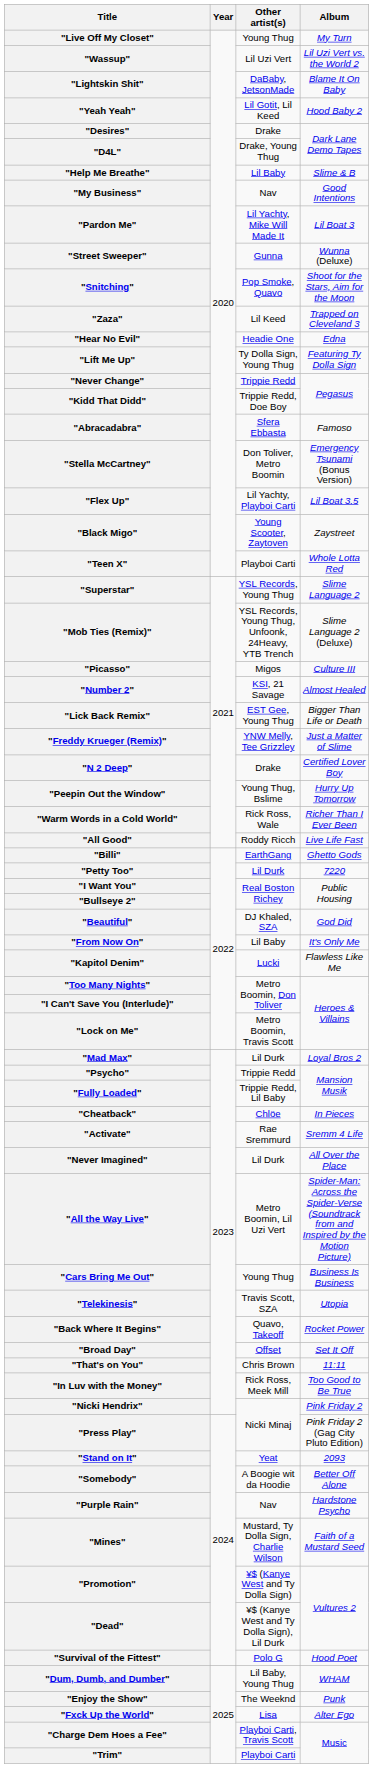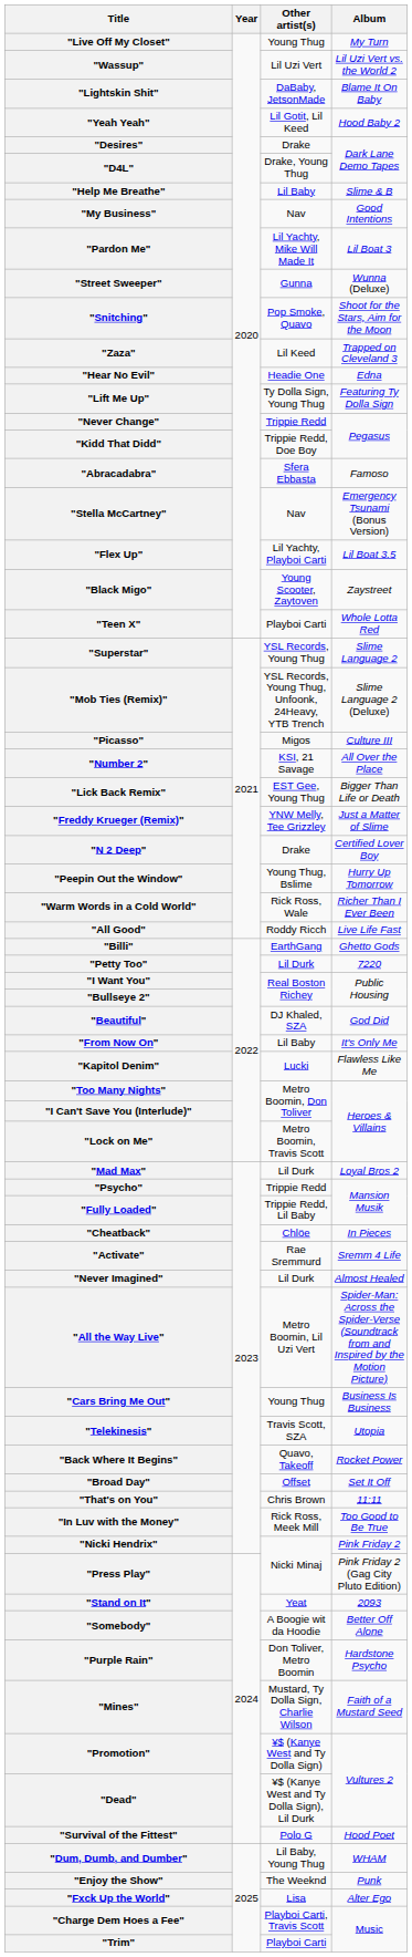"Stella McCartney" | Other artist(s): Don Toliver, Metro Boomin -> Nav
"Number 2" | Album: Almost Healed -> All Over the Place
"Never Imagined" | Album: All Over the Place -> Almost Healed
"Purple Rain" | Other artist(s): Nav -> Don Toliver, Metro Boomin
